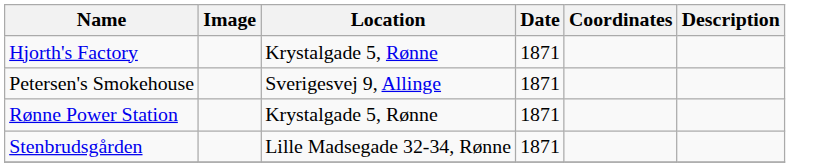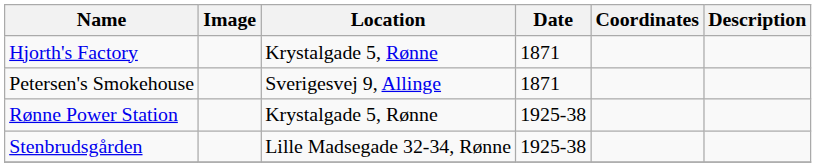Rønne Power Station | Date: 1871 -> 1925-38
Stenbrudsgården | Date: 1871 -> 1925-38
